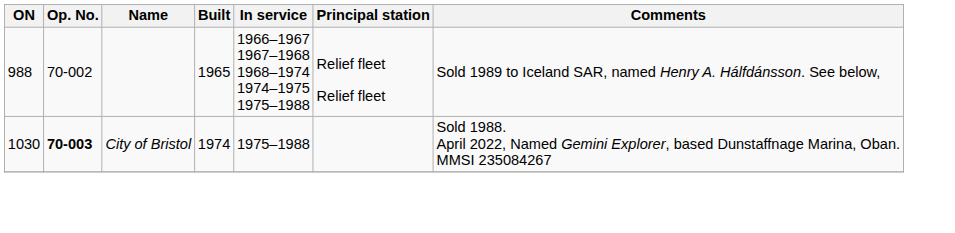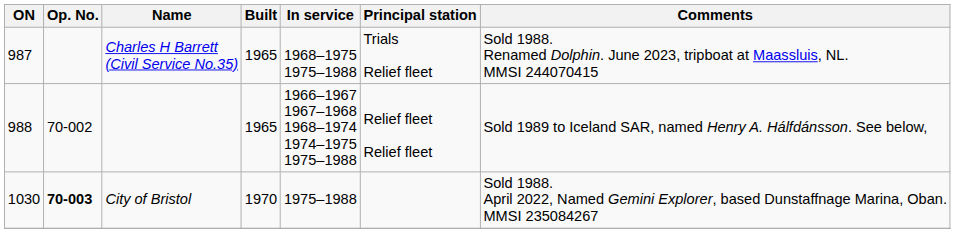+ row: 987 | Charles H Barrett (Civil Service No.35) | 1965 | 1968–1975 1975–1988 | Trials Relief fleet | Sold 1988. Renamed Dolphin. June 2023, tripboat at Maassluis, NL. MMSI 244070415
City of Bristol | Built: 1974 -> 1970
